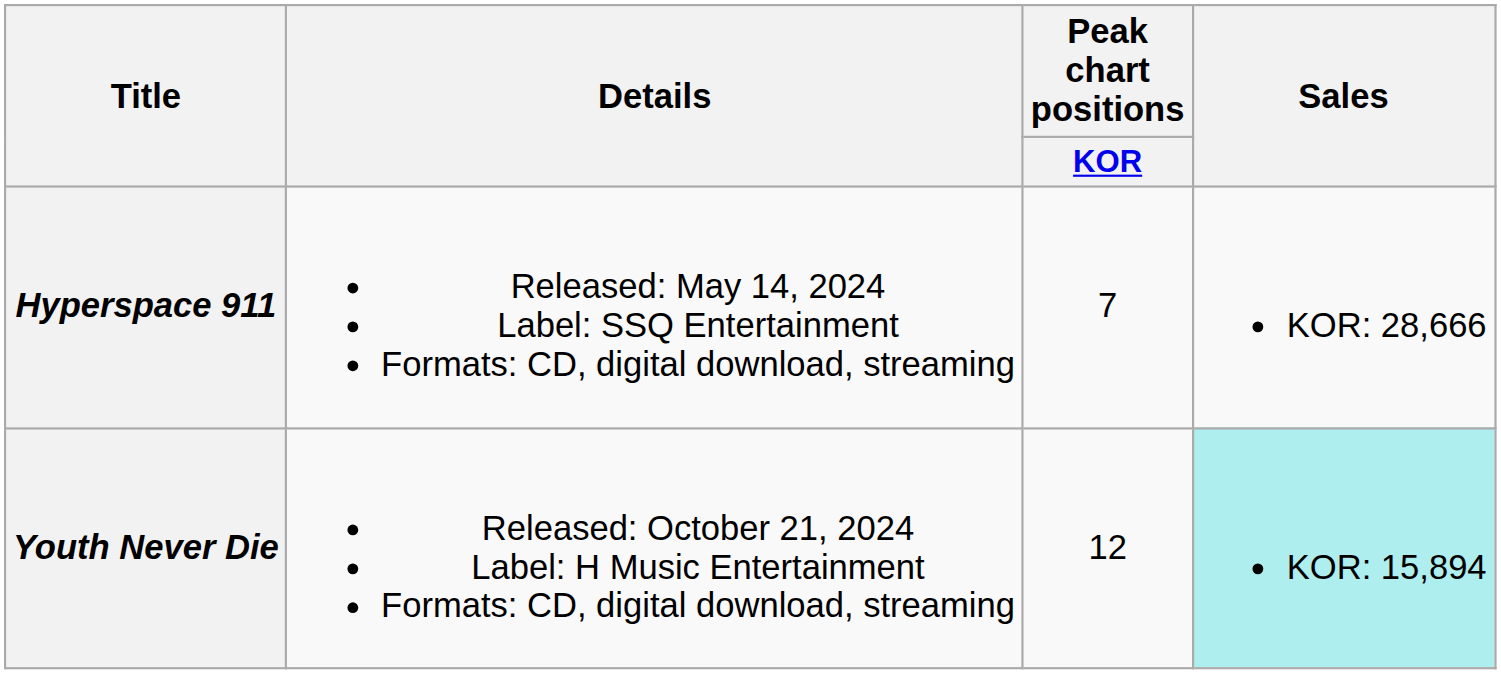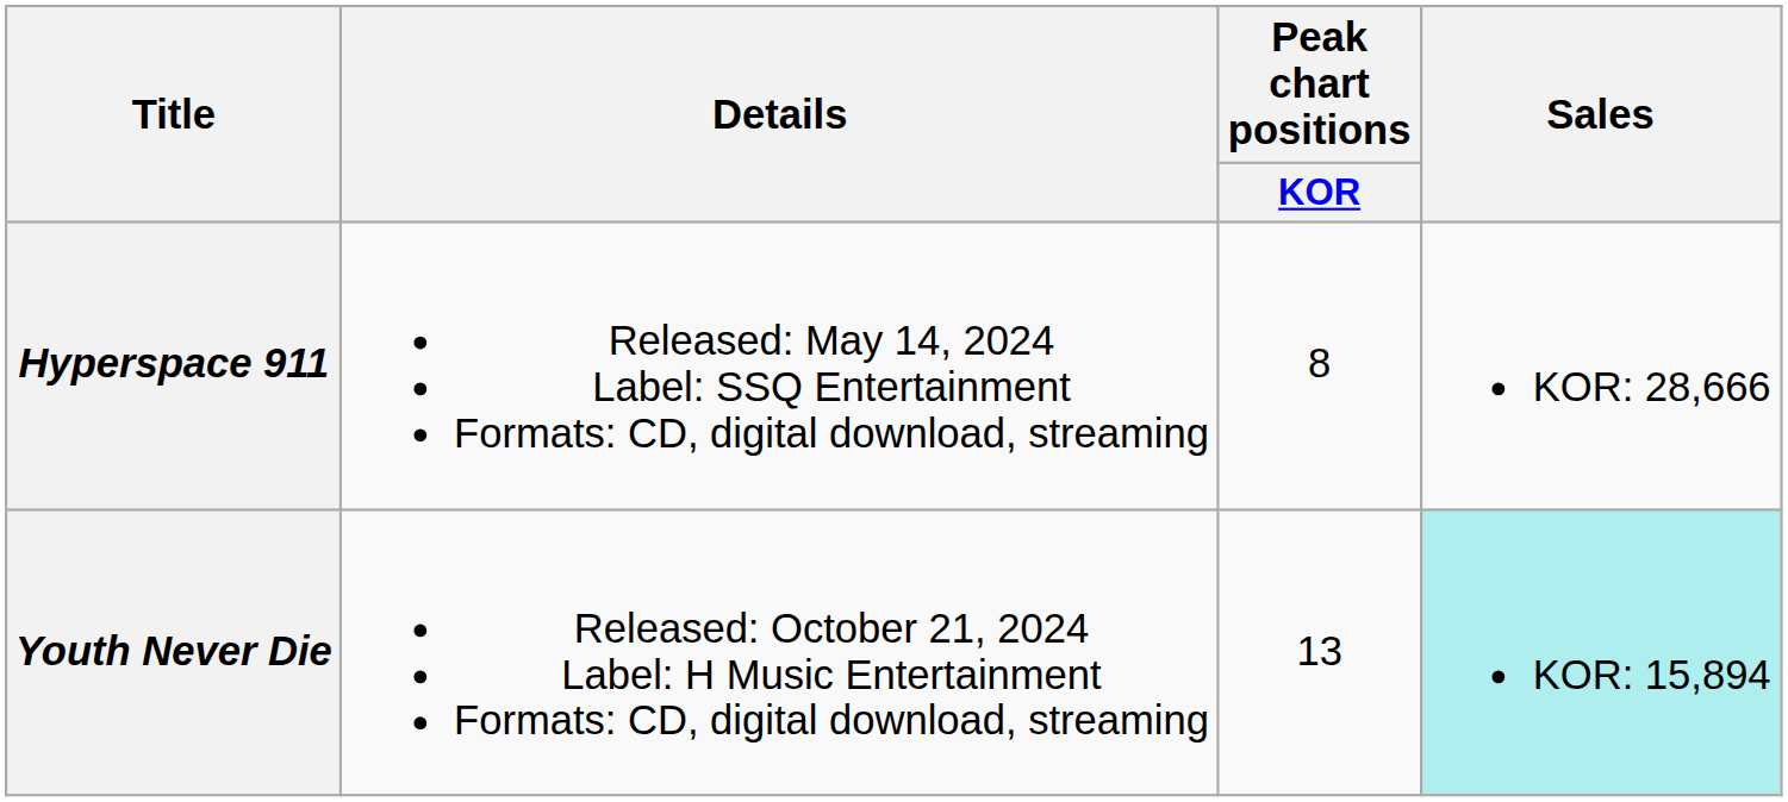Hyperspace 911 | Peak chart positions / KOR: 7 -> 8
Youth Never Die | Peak chart positions / KOR: 12 -> 13
